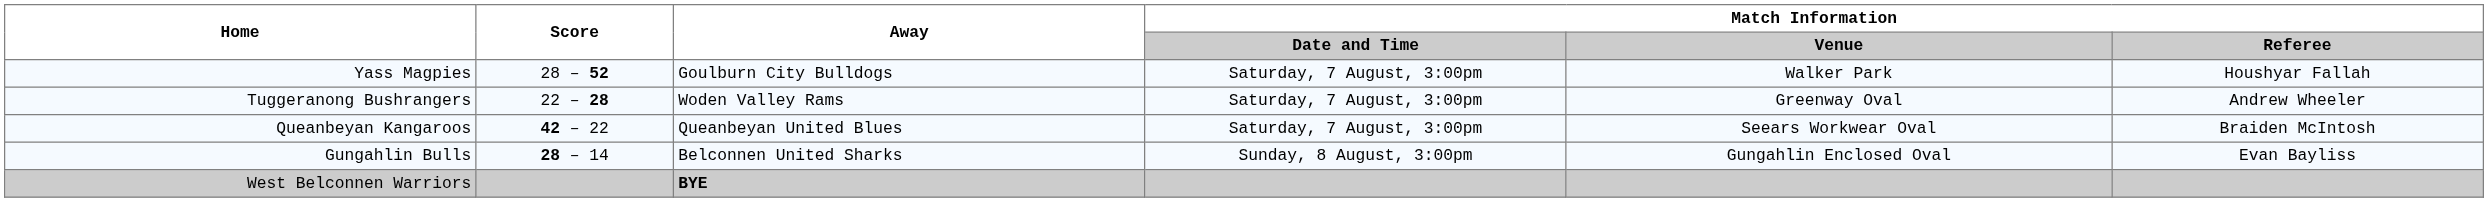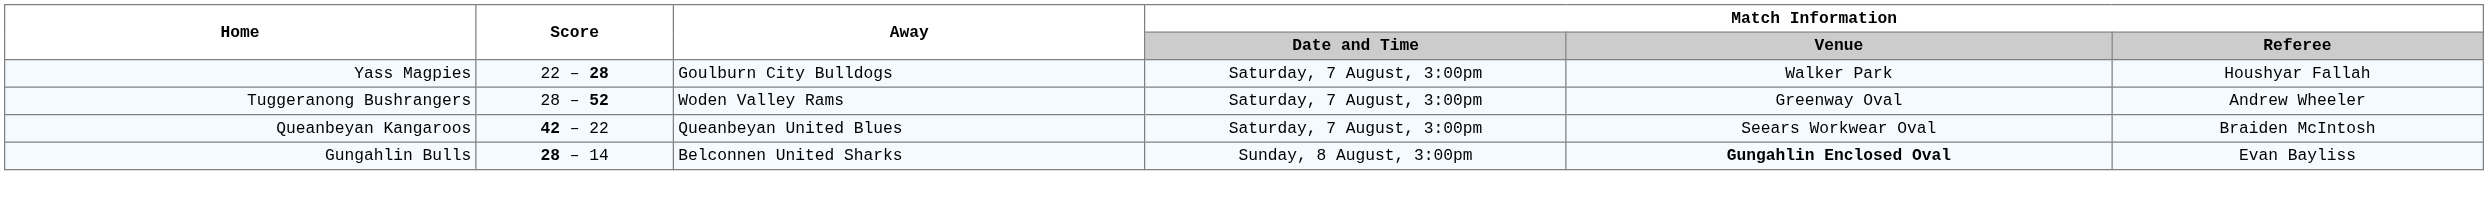Yass Magpies | Score: 28 – 52 -> 22 – 28
Tuggeranong Bushrangers | Score: 22 – 28 -> 28 – 52
Gungahlin Bulls | Match Information / Venue: normal -> bold
- row: West Belconnen Warriors | BYE
